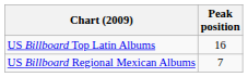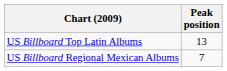US Billboard Top Latin Albums | Peak position: 16 -> 13
